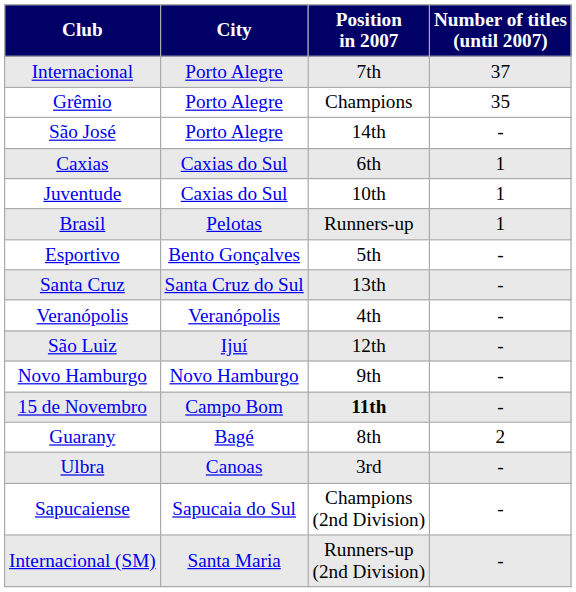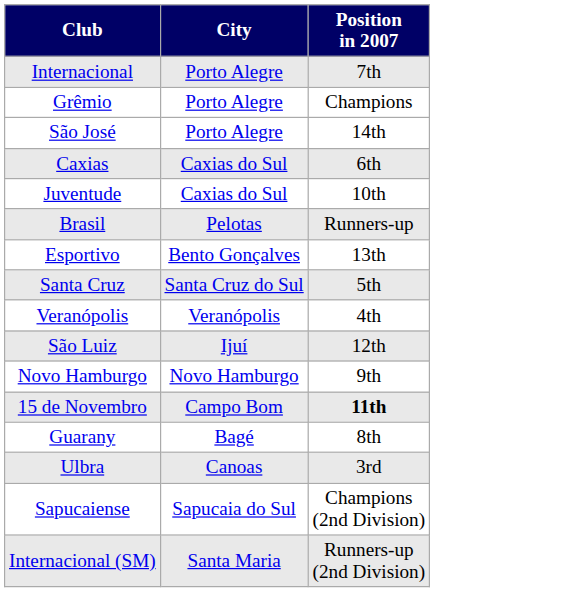- column: Number of titles (until 2007) | 37 | 35 | - | 1 | 1 | 1 | - | - | - | - | - | - | 2 | - | - | -
Esportivo | Position in 2007: 5th -> 13th
Santa Cruz | Position in 2007: 13th -> 5th
